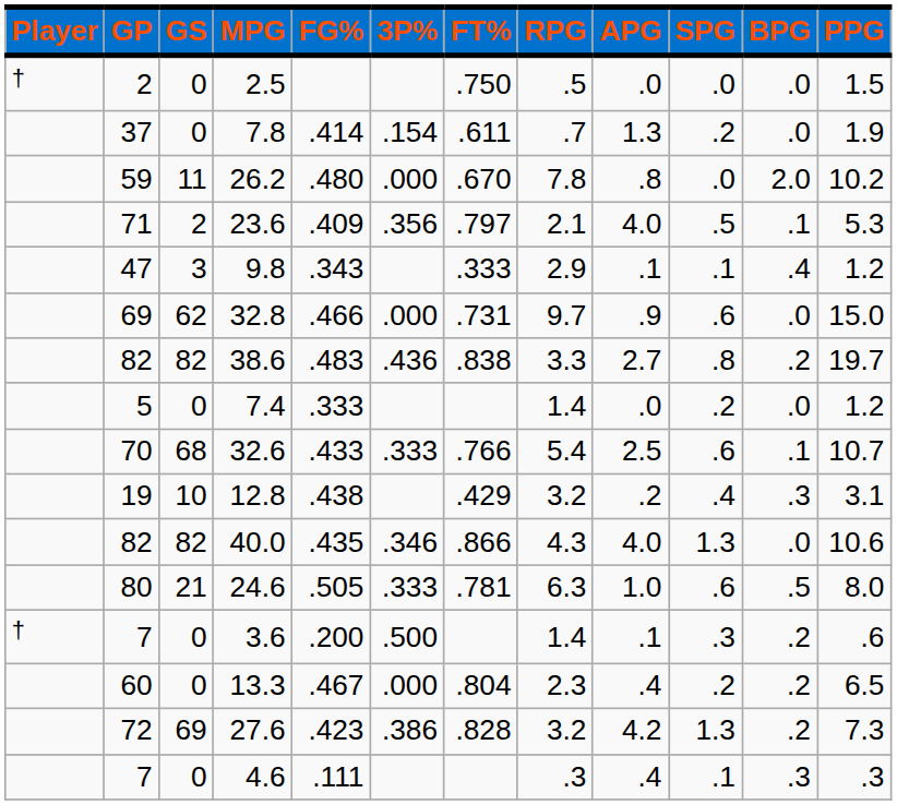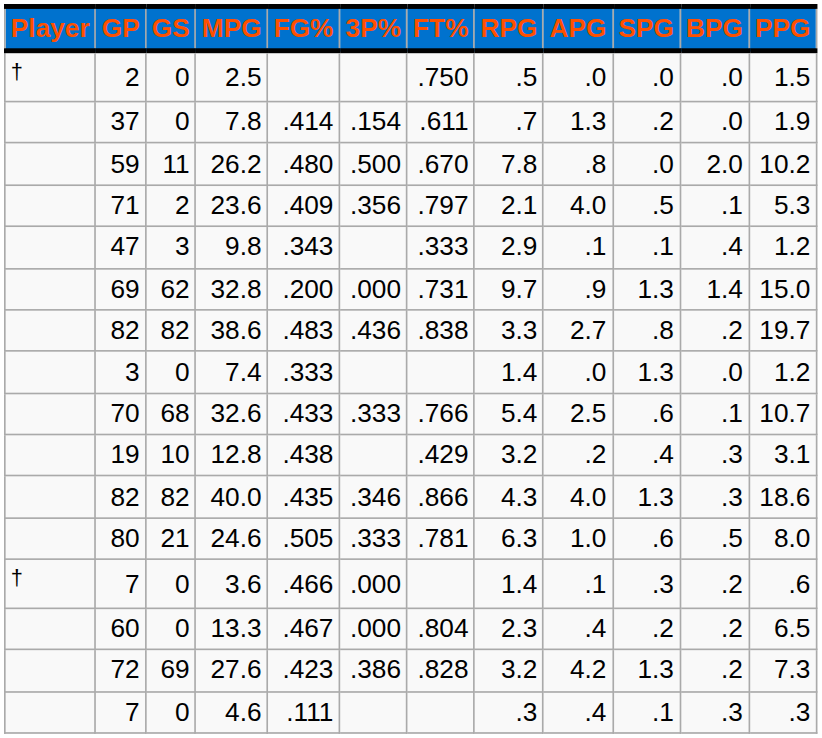26.2 | 3P%: .000 -> .500
32.8 | FG%: .466 -> .200
32.8 | SPG: .6 -> 1.3
32.8 | BPG: .0 -> 1.4
7.4 | GP: 5 -> 3
7.4 | SPG: .2 -> 1.3
40.0 | BPG: .0 -> .3
40.0 | PPG: 10.6 -> 18.6
3.6 | FG%: .200 -> .466
3.6 | 3P%: .500 -> .000
